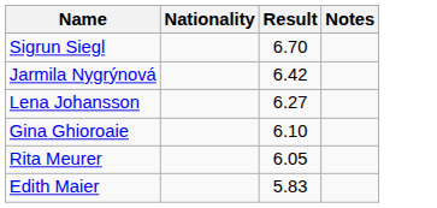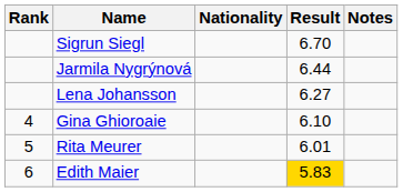+ column: Rank | 4 | 5 | 6
Jarmila Nygrýnová | Result: 6.42 -> 6.44
Rita Meurer | Result: 6.05 -> 6.01
Edith Maier | Result: no background -> gold background
